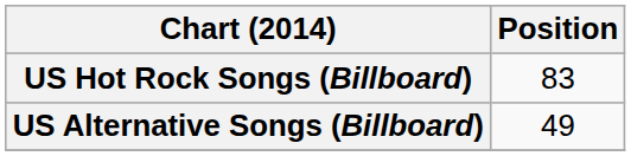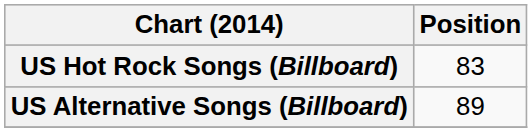US Alternative Songs (Billboard) | Position: 49 -> 89
